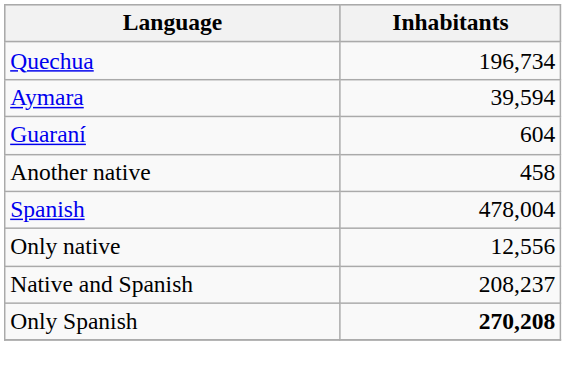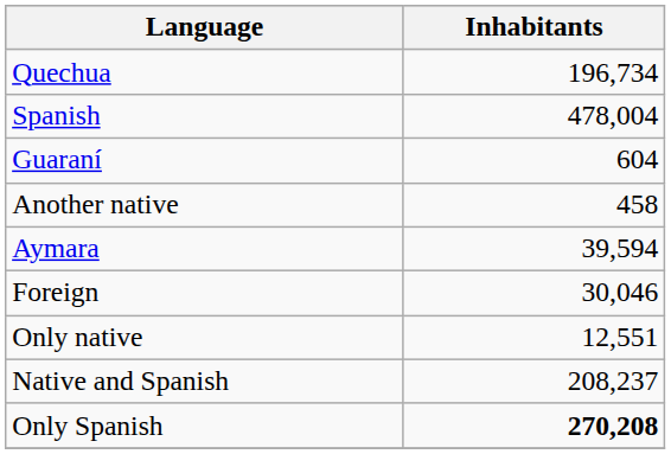rows swapped: Aymara <-> Spanish
+ row: Foreign | 30,046
Only native | Inhabitants: 12,556 -> 12,551
